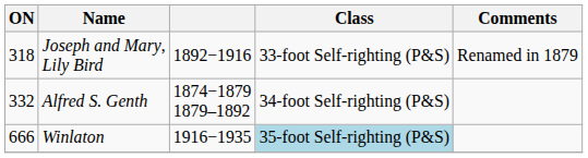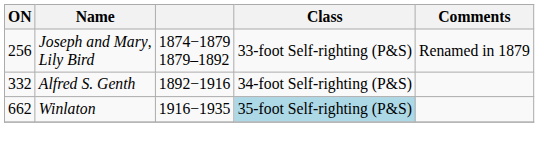Joseph and Mary, Lily Bird | ON: 318 -> 256
Joseph and Mary, Lily Bird | column 3: 1892−1916 -> 1874−1879 1879–1892
Alfred S. Genth | column 3: 1874−1879 1879–1892 -> 1892−1916
Winlaton | ON: 666 -> 662
